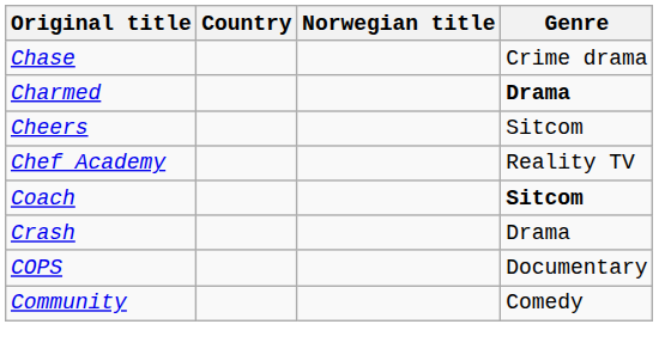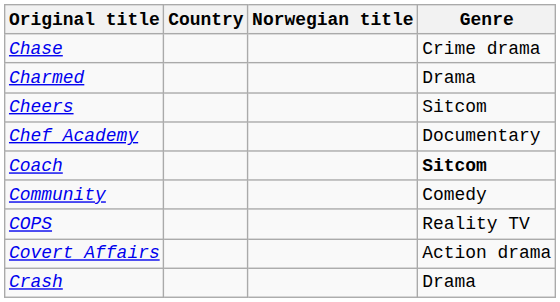Charmed | Genre: bold -> normal
Chef Academy | Genre: Reality TV -> Documentary
rows swapped: Community <-> Crash
COPS | Genre: Documentary -> Reality TV
+ row: Covert Affairs | Action drama
